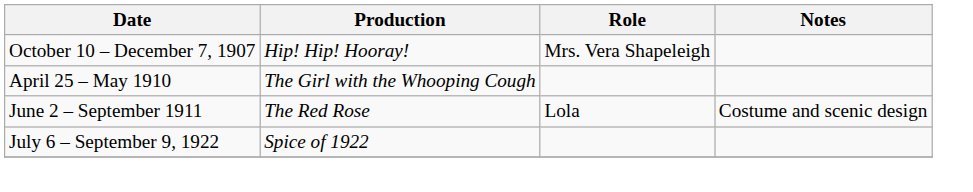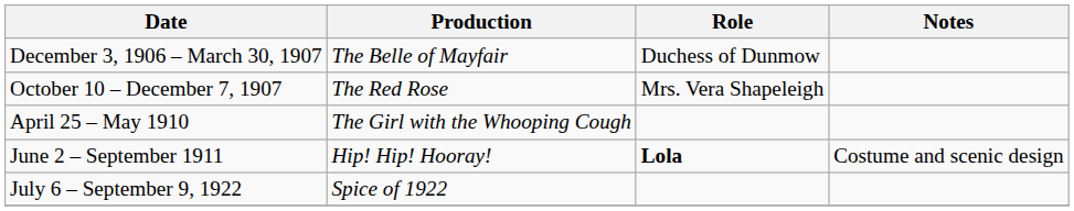+ row: December 3, 1906 – March 30, 1907 | The Belle of Mayfair | Duchess of Dunmow
October 10 – December 7, 1907 | Production: Hip! Hip! Hooray! -> The Red Rose
June 2 – September 1911 | Production: The Red Rose -> Hip! Hip! Hooray!
June 2 – September 1911 | Role: normal -> bold
